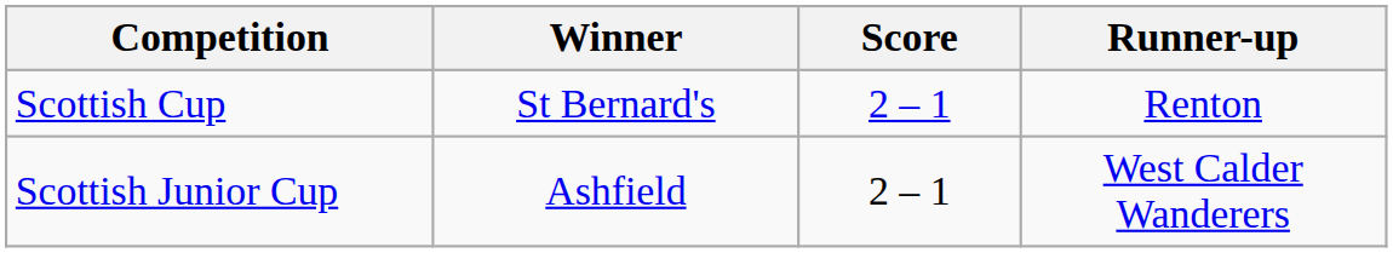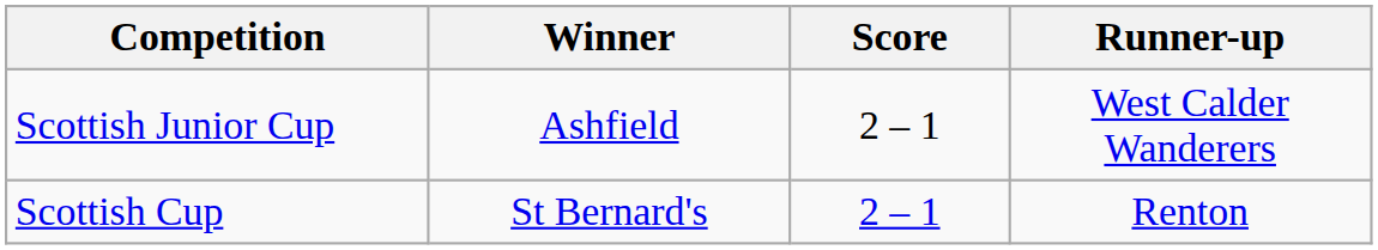rows swapped: Scottish Cup <-> Scottish Junior Cup
